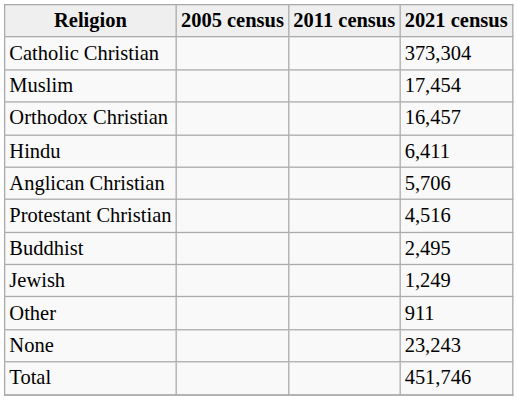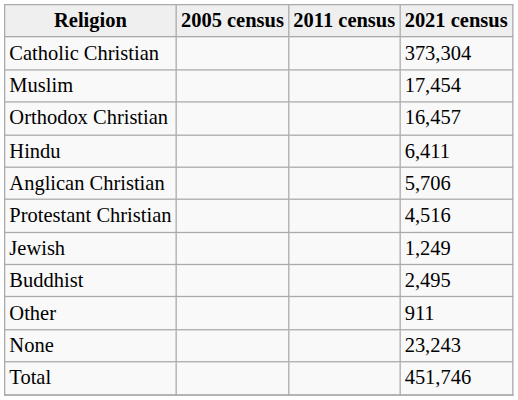rows swapped: Buddhist <-> Jewish
